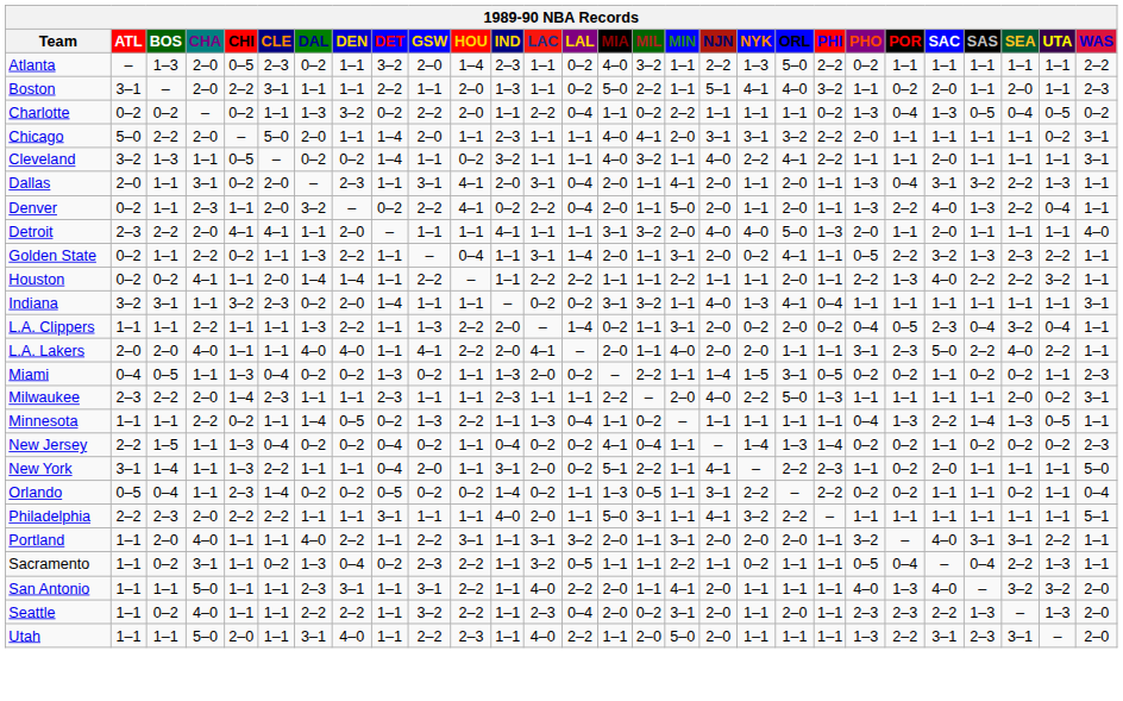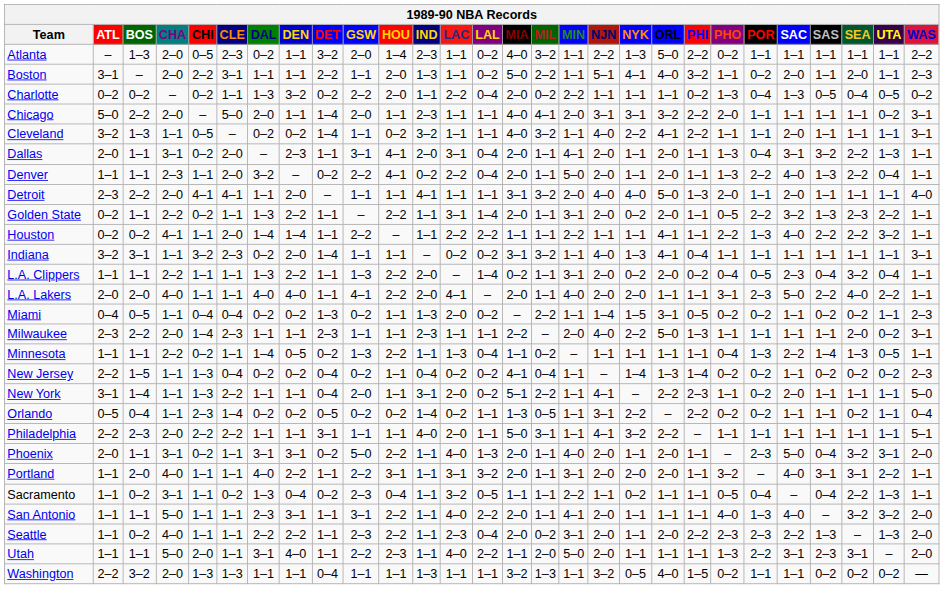Charlotte | MIA: 1–1 -> 2–0
Denver | ATL: 0–2 -> 1–1
Golden State | HOU: 0–4 -> 2–2
Golden State | ORL: 4–1 -> 2–0
Houston | ORL: 2–0 -> 4–1
Miami | CHI: 1–3 -> 0–4
+ row: Phoenix | 2–0 | 1–1 | 3–1 | 0–2 | 1–1 | 3–1 | 3–1 | 0–2 | 5–0 | 2–2 | 1–1 | 4–0 | 1–3 | 2–0 | 1–1 | 4–0 | 2–0 | 1–1 | 2–0 | 1–1 | – | 2–3 | 5–0 | 0–4 | 3–2 | 3–1 | 2–0
Sacramento | HOU: 2–2 -> 0–4
Seattle | GSW: 3–2 -> 2–3
Seattle | PHI: 1–1 -> 2–2
+ row: Washington | 2–2 | 3–2 | 2–0 | 1–3 | 1–3 | 1–1 | 1–1 | 0–4 | 1–1 | 1–1 | 1–3 | 1–1 | 1–1 | 3–2 | 1–3 | 1–1 | 3–2 | 0–5 | 4–0 | 1–5 | 0–2 | 1–1 | 1–1 | 0–2 | 0–2 | 0–2 | —
